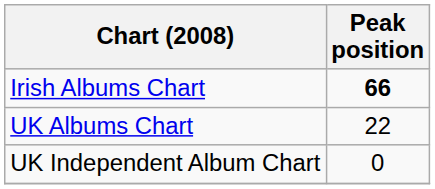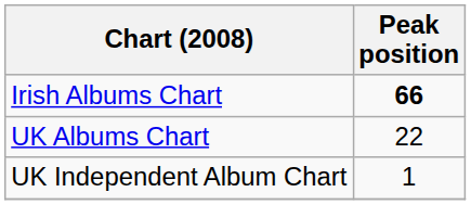UK Independent Album Chart | Peak position: 0 -> 1
